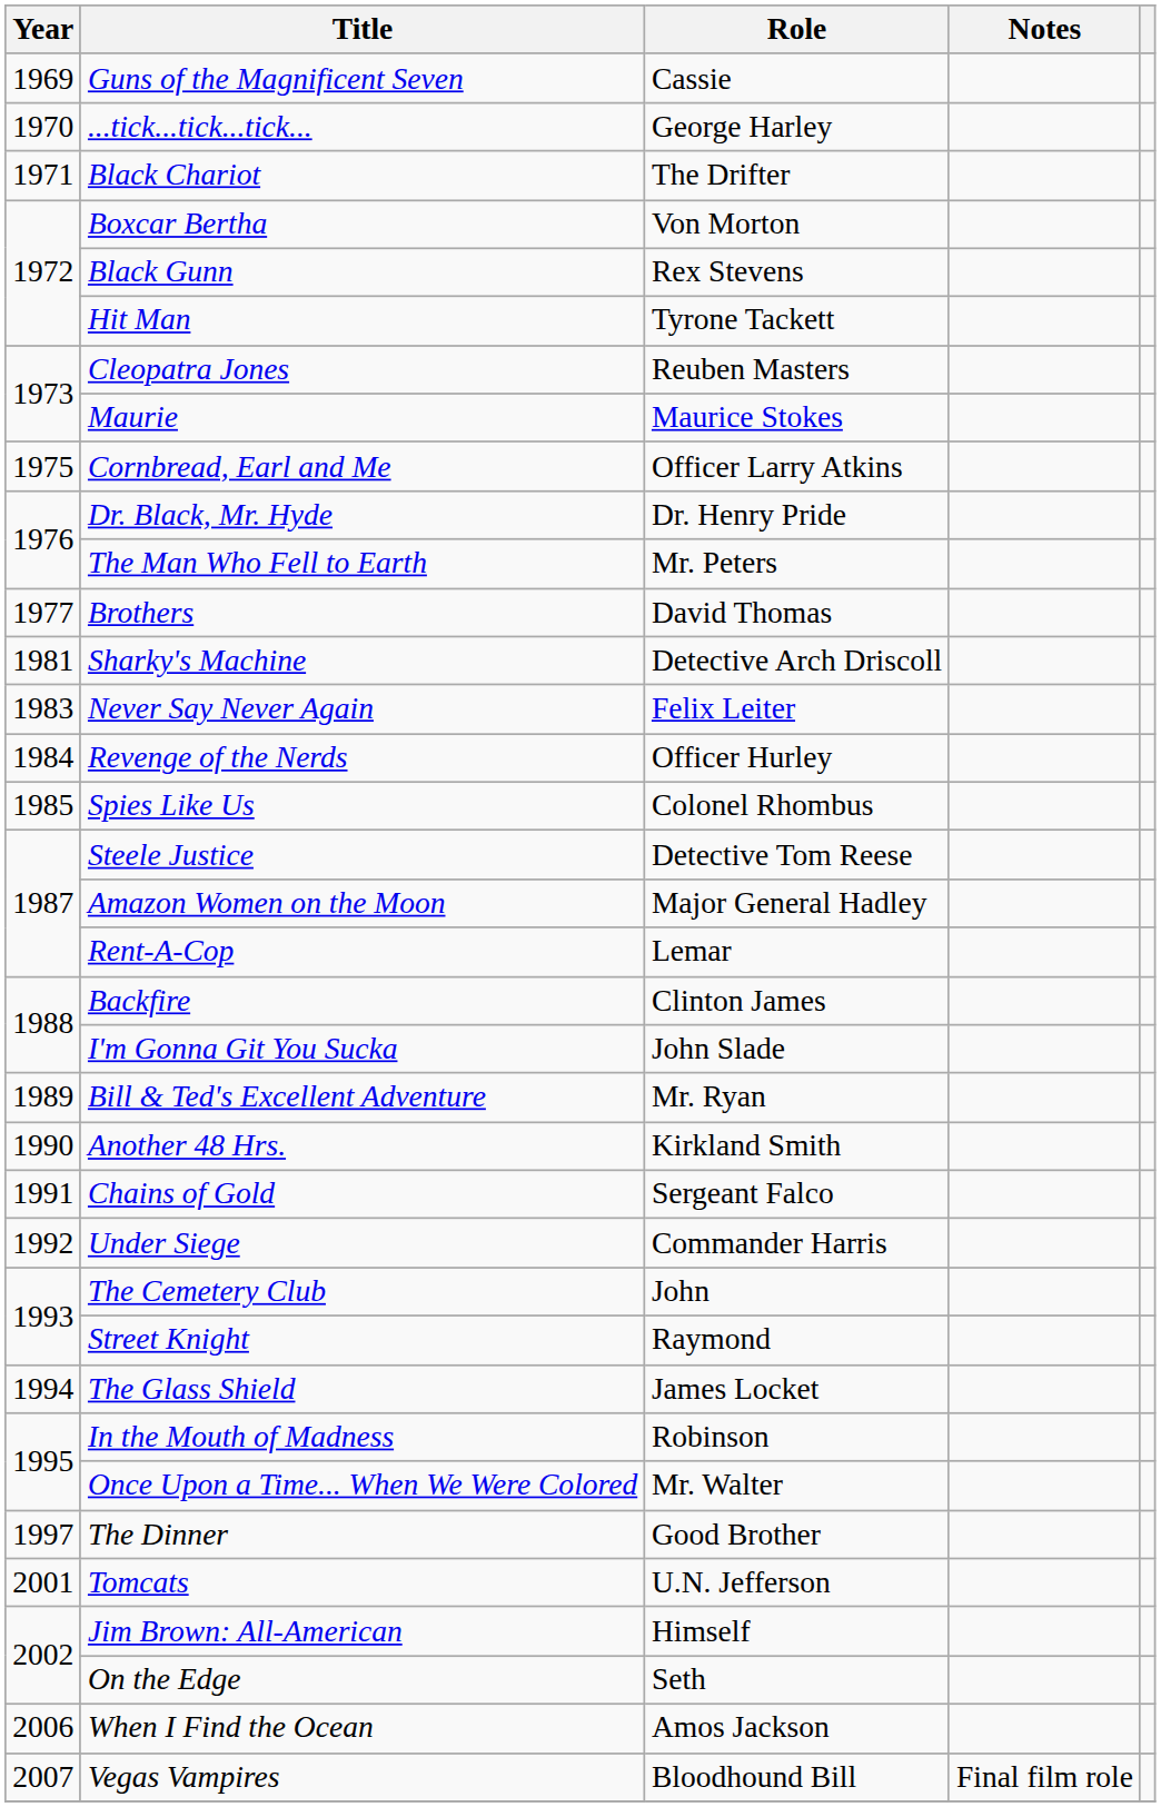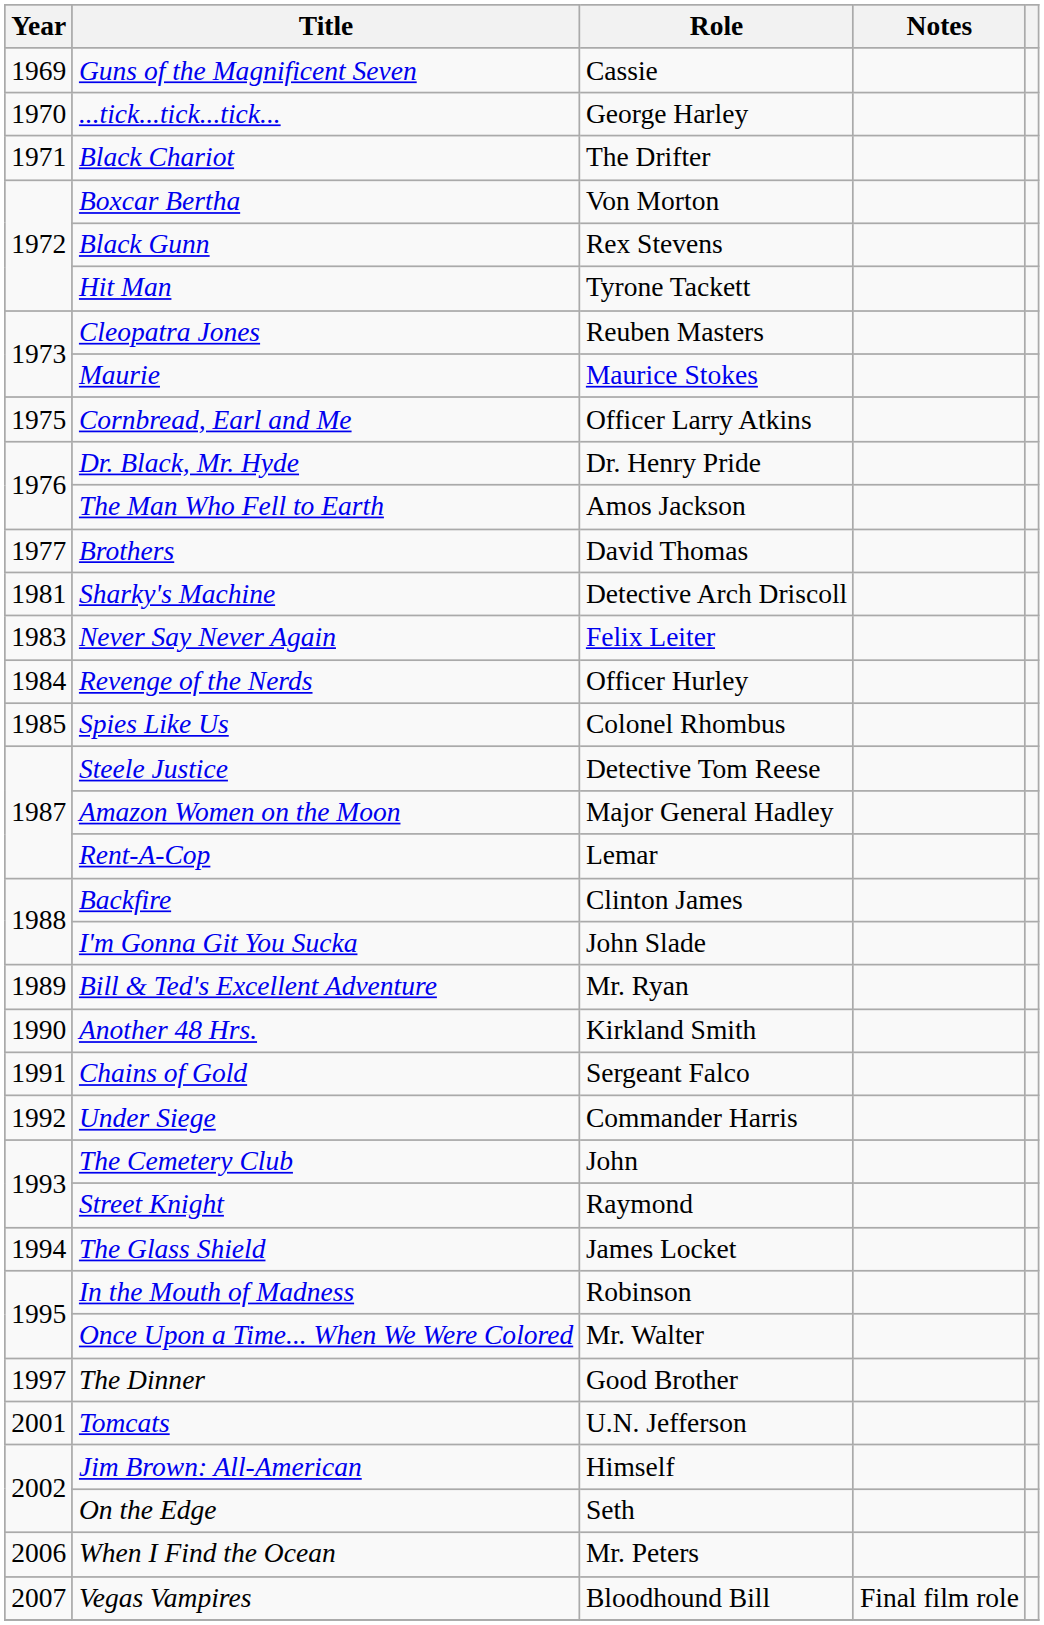The Man Who Fell to Earth | Role: Mr. Peters -> Amos Jackson
When I Find the Ocean | Role: Amos Jackson -> Mr. Peters
